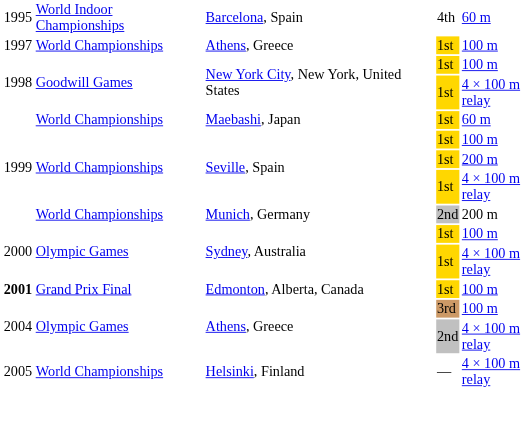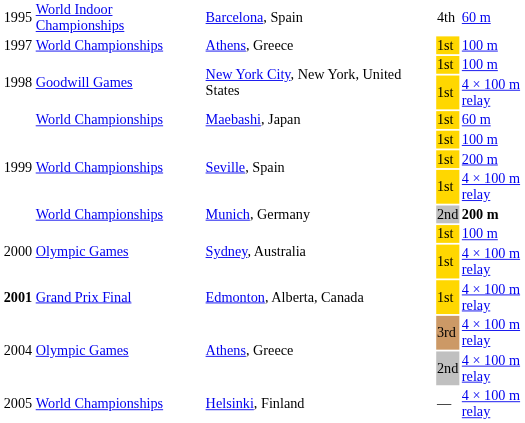Munich, Germany | column 5: normal -> bold
Edmonton, Alberta, Canada | column 5: 100 m -> 4 × 100 m relay
Athens, Greece / 3rd | column 5: 100 m -> 4 × 100 m relay
